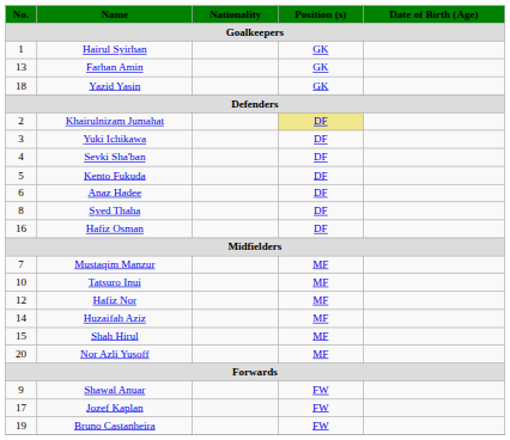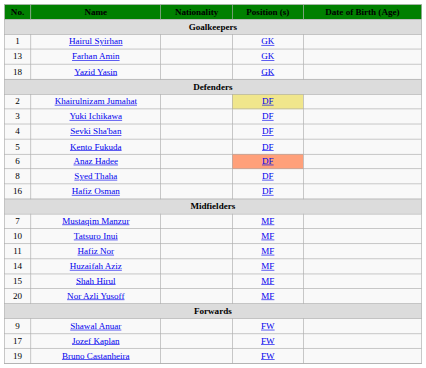Anaz Hadee | Position (s): no background -> lightsalmon background
Hafiz Nor | No.: 12 -> 11
